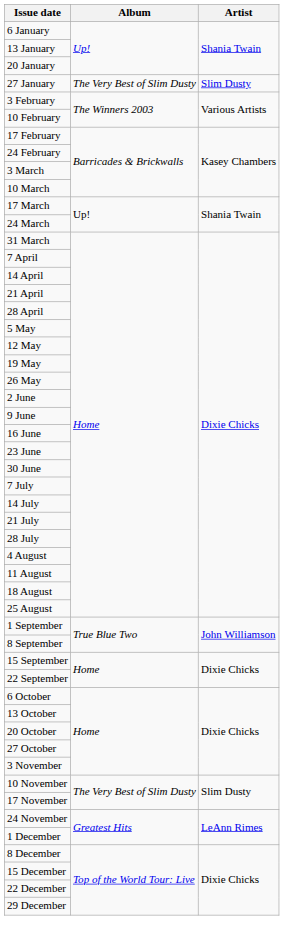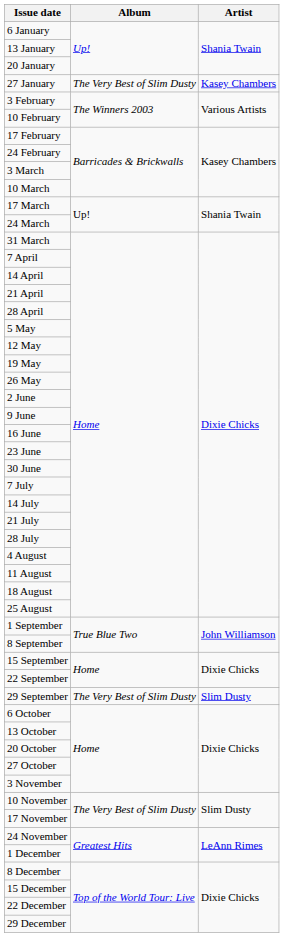27 January | Artist: Slim Dusty -> Kasey Chambers
+ row: 29 September | The Very Best of Slim Dusty | Slim Dusty
